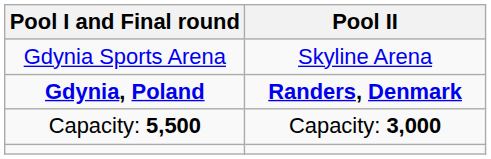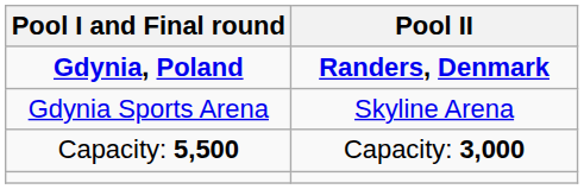rows swapped: Gdynia, Poland <-> Gdynia Sports Arena
